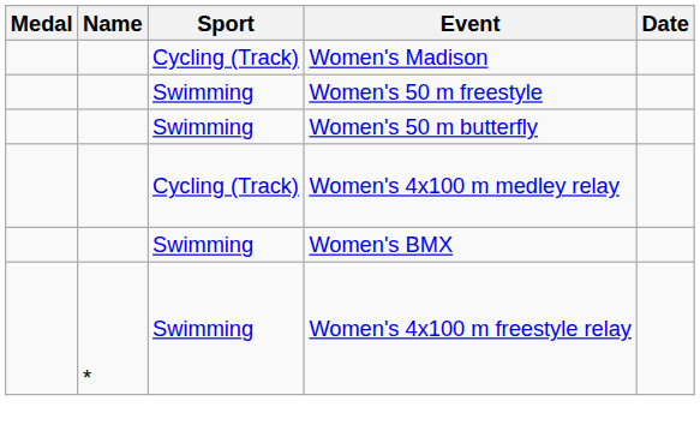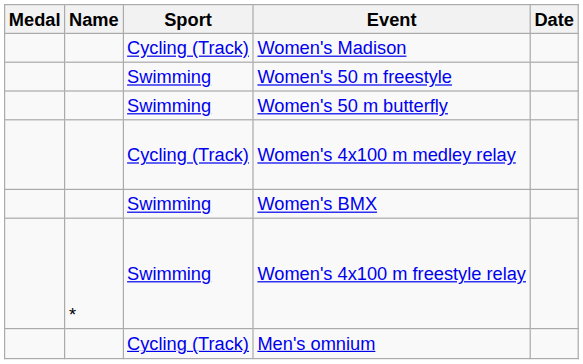+ row: Cycling (Track) | Men's omnium
